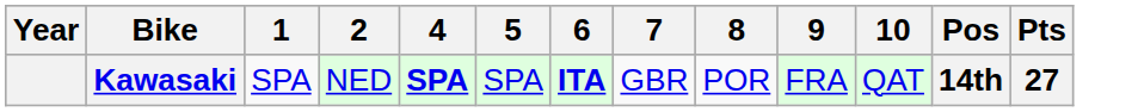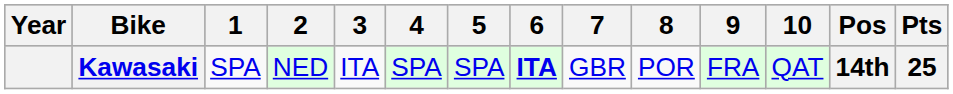+ column: 3 | ITA
Kawasaki | 4: bold -> normal
Kawasaki | Pts: 27 -> 25
